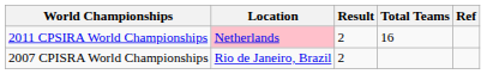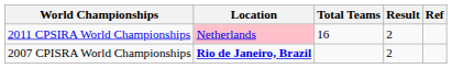columns swapped: Total Teams <-> Result
2007 CPISRA World Championships | Location: normal -> bold
